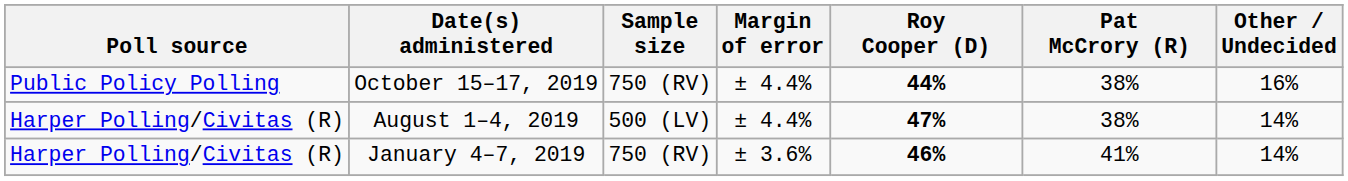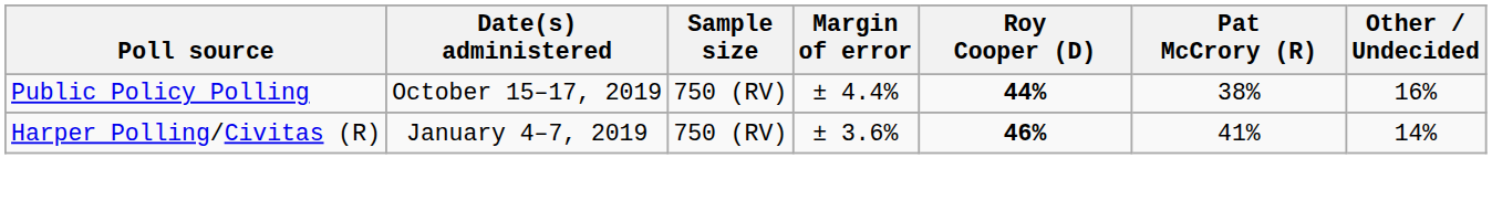- row: Harper Polling/Civitas (R) | August 1–4, 2019 | 500 (LV) | ± 4.4% | 47% | 38% | 14%
